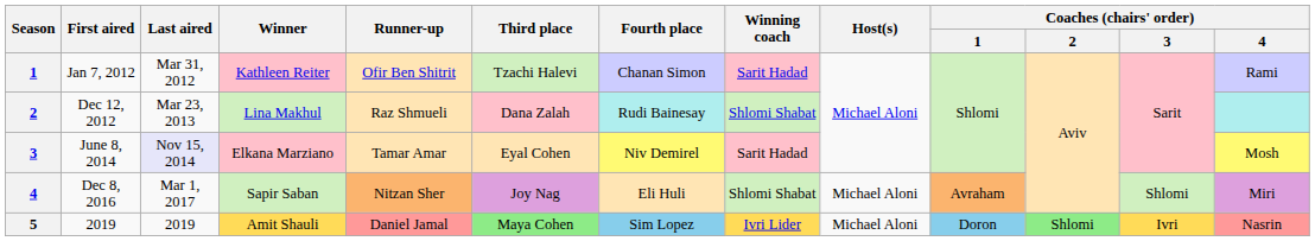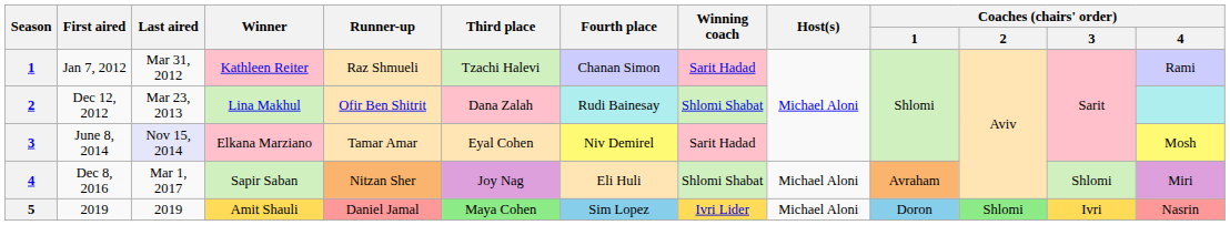Jan 7, 2012 | Runner-up: Ofir Ben Shitrit -> Raz Shmueli
Dec 12, 2012 | Runner-up: Raz Shmueli -> Ofir Ben Shitrit
